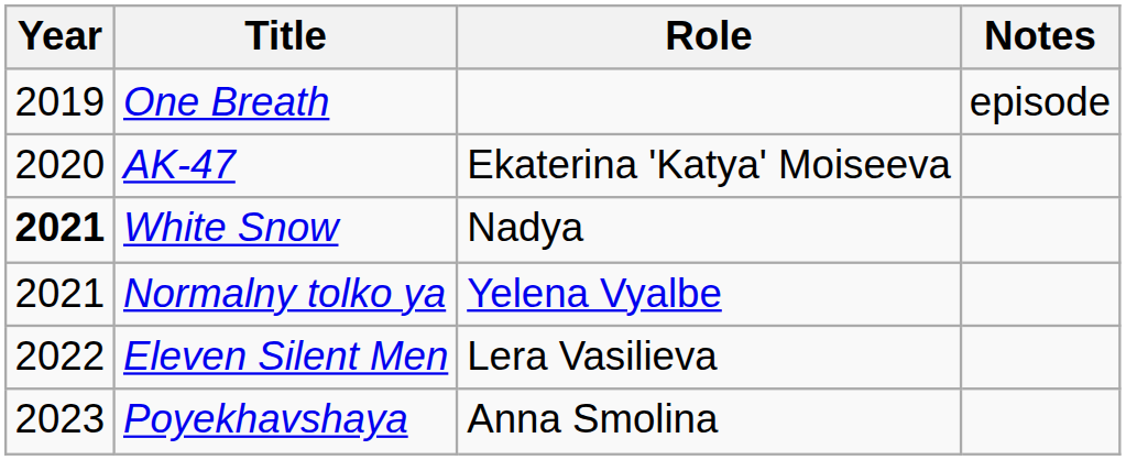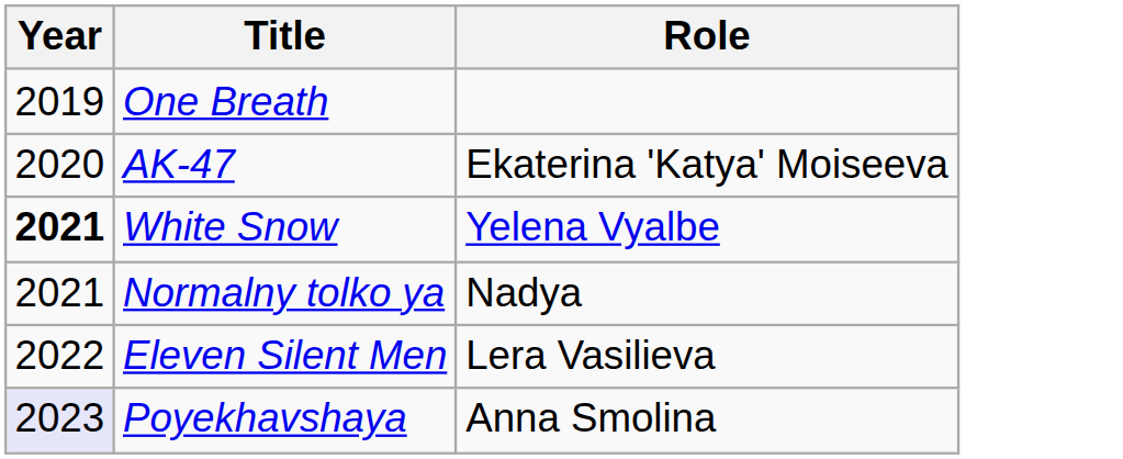- column: Notes | episode
White Snow | Role: Nadya -> Yelena Vyalbe
Normalny tolko ya | Role: Yelena Vyalbe -> Nadya
Poyekhavshaya | Year: no background -> lavender background
